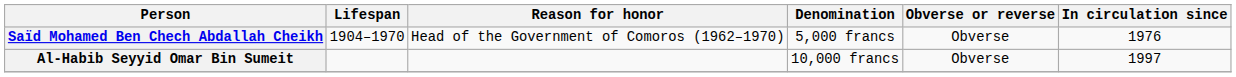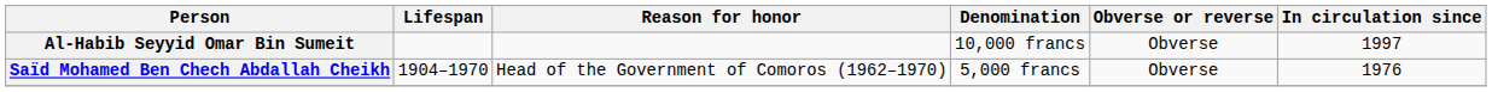rows swapped: Saïd Mohamed Ben Chech Abdallah Cheikh <-> Al-Habib Seyyid Omar Bin Sumeit
